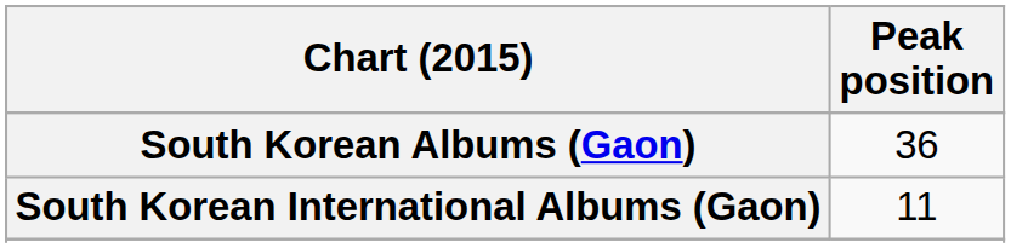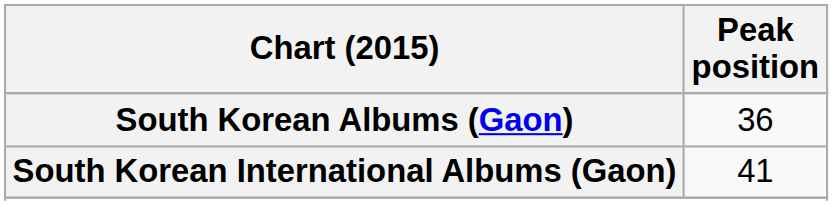South Korean International Albums (Gaon) | Peak position: 11 -> 41
